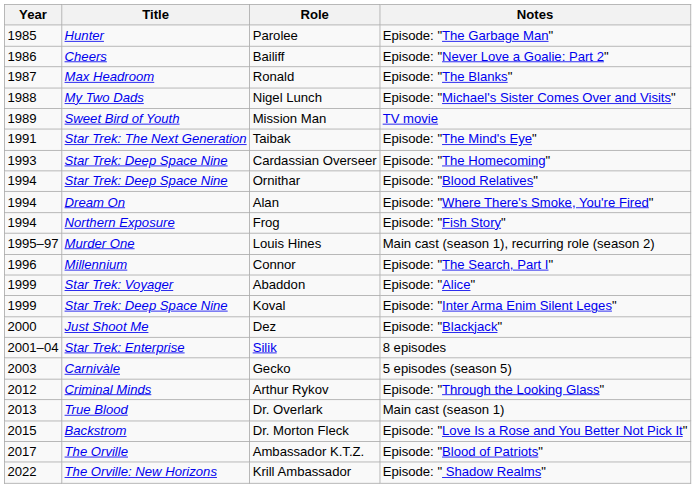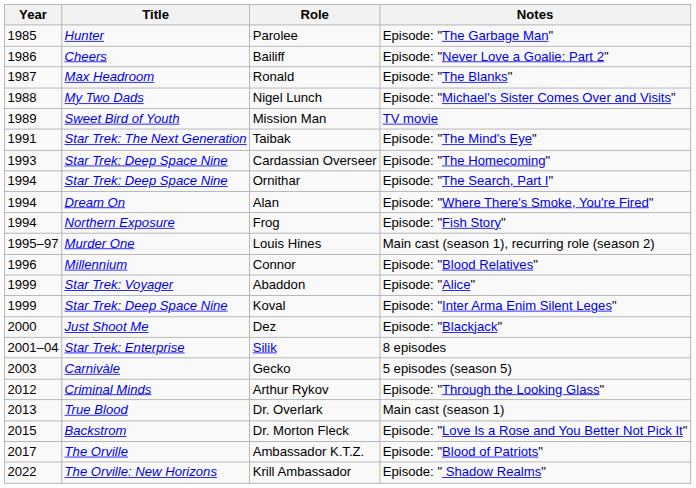Ornithar | Notes: Episode: "Blood Relatives" -> Episode: "The Search, Part I"
Connor | Notes: Episode: "The Search, Part I" -> Episode: "Blood Relatives"
